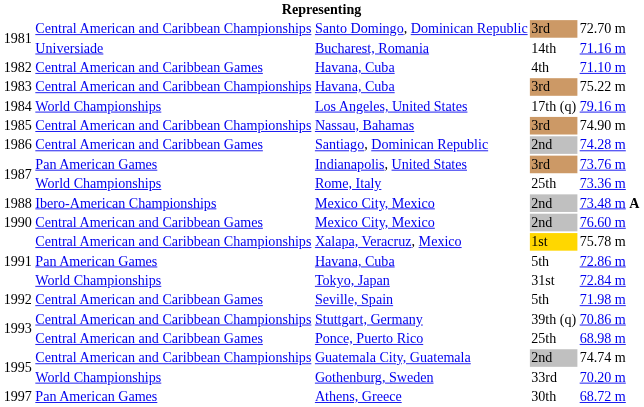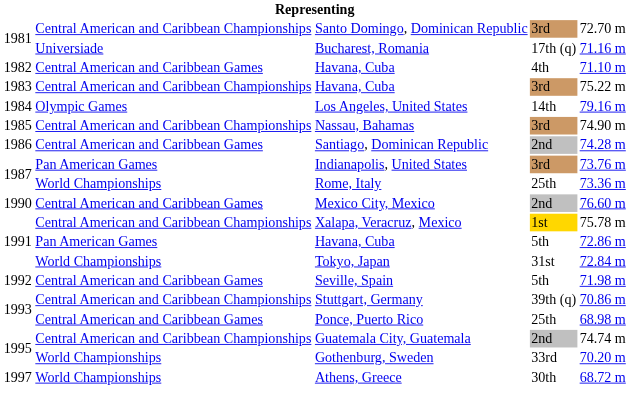Bucharest, Romania | column 4: 14th -> 17th (q)
Los Angeles, United States | column 2: World Championships -> Olympic Games
Los Angeles, United States | column 4: 17th (q) -> 14th
- row: 1988 | Ibero-American Championships | Mexico City, Mexico | 2nd | 73.48 m A
Athens, Greece | column 2: Pan American Games -> World Championships
